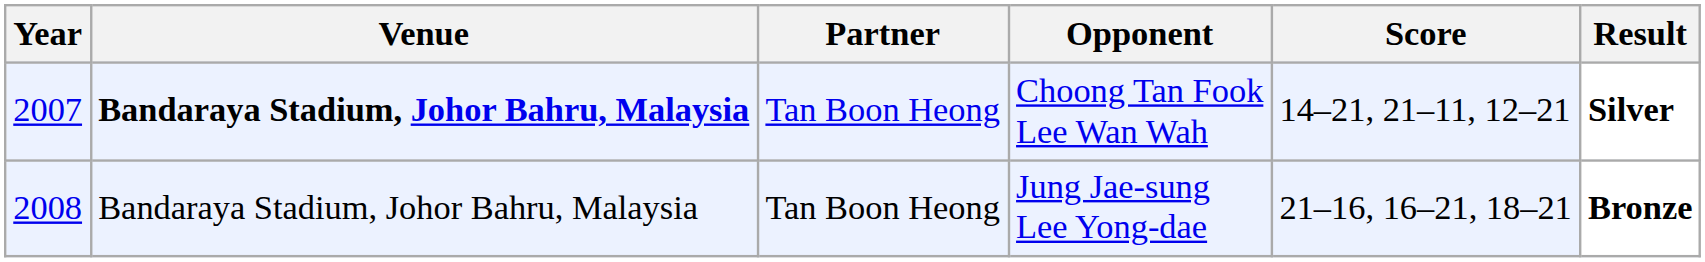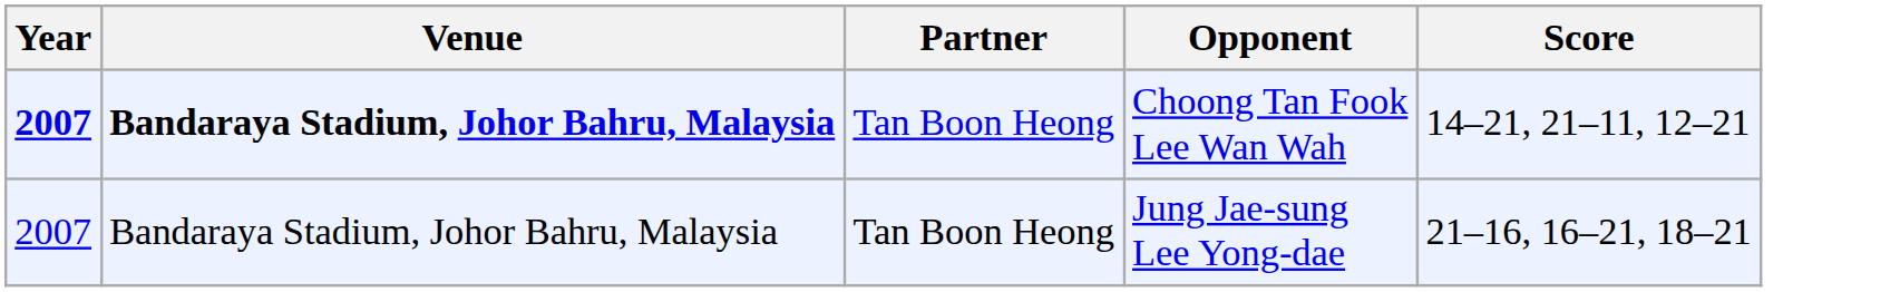- column: Result | Silver | Bronze
Choong Tan Fook Lee Wan Wah | Year: normal -> bold
Jung Jae-sung Lee Yong-dae | Year: 2008 -> 2007
